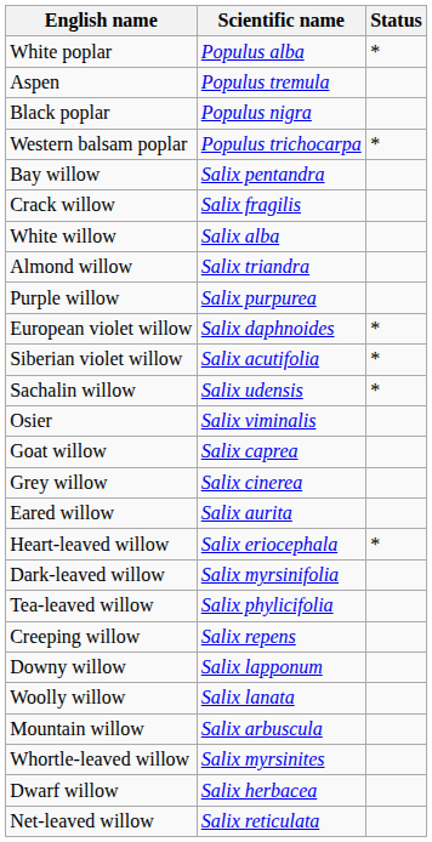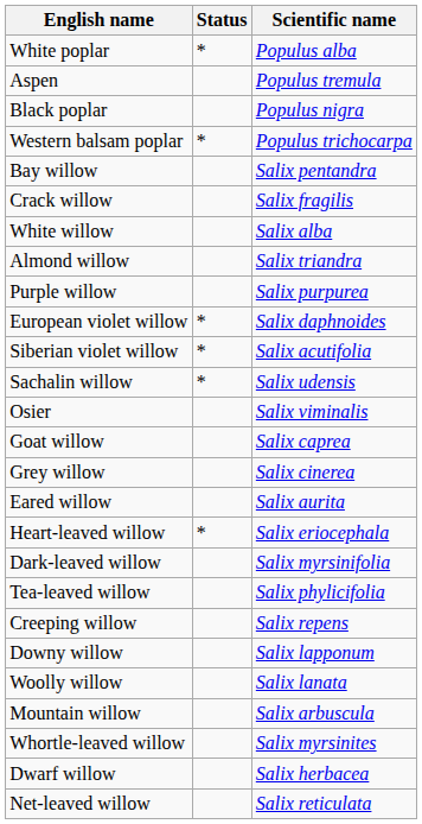columns swapped: Scientific name <-> Status
